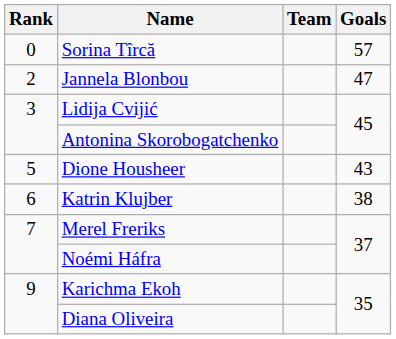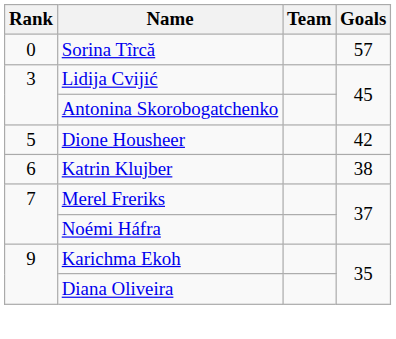- row: 2 | Jannela Blonbou | 47
Dione Housheer | Goals: 43 -> 42
